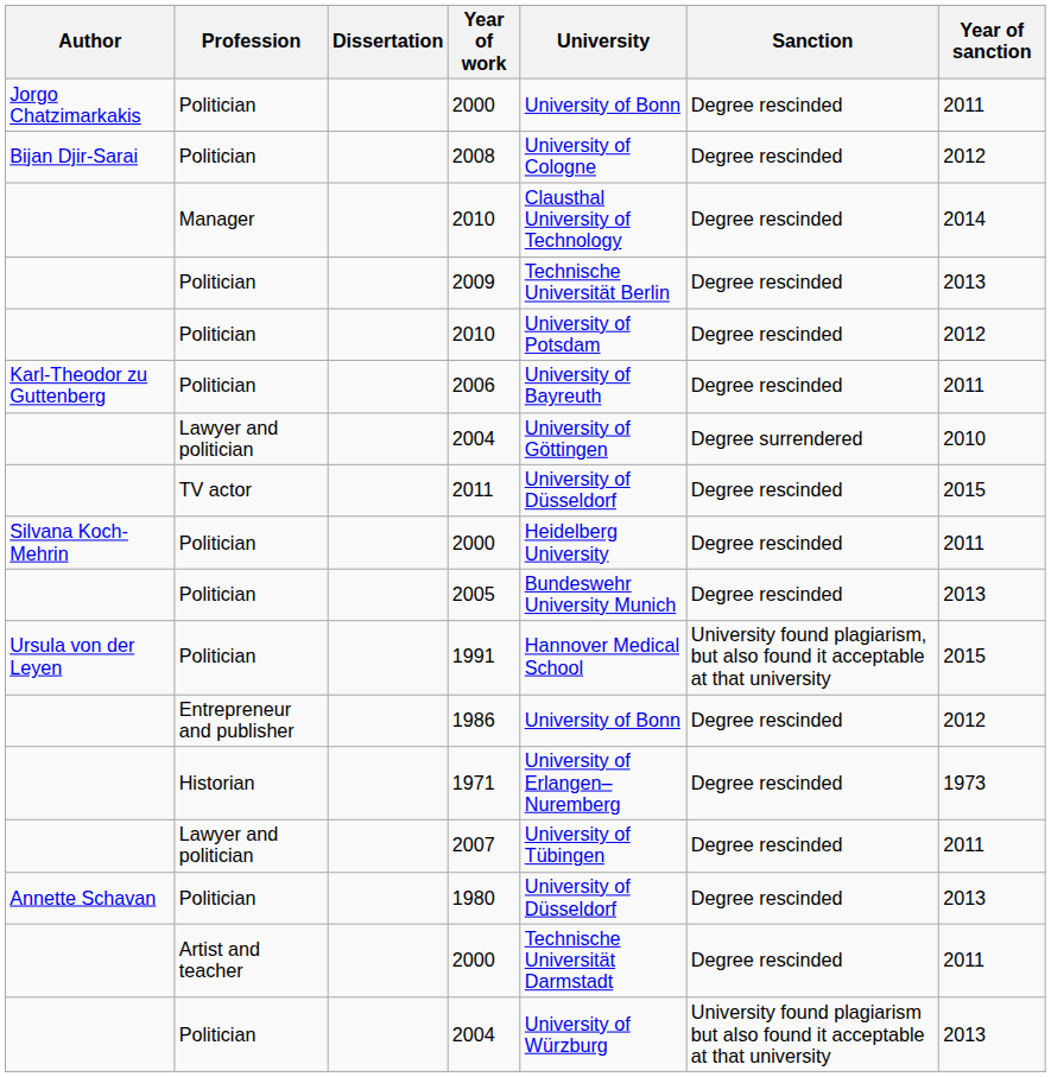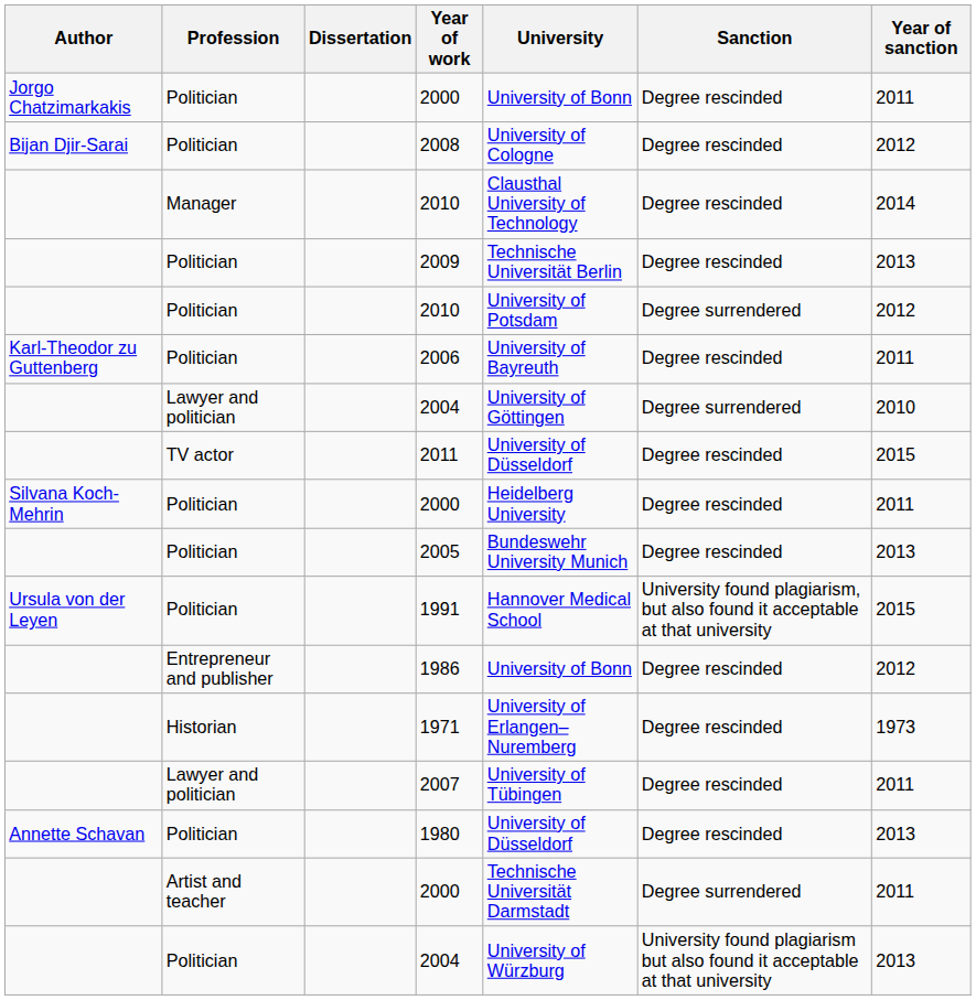Politician / 2010 | Sanction: Degree rescinded -> Degree surrendered
Artist and teacher / 2000 | Sanction: Degree rescinded -> Degree surrendered
